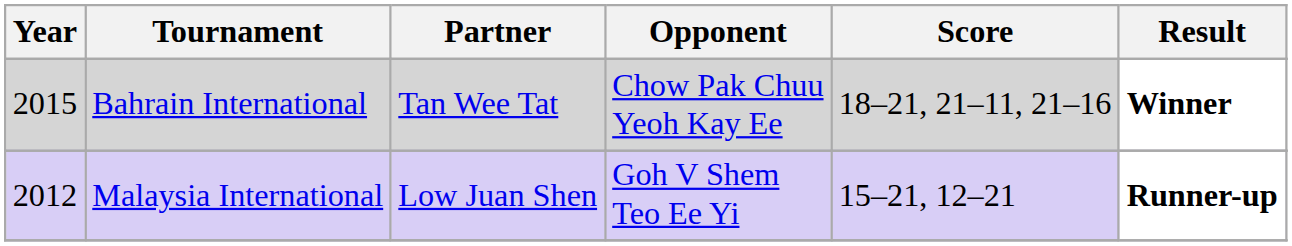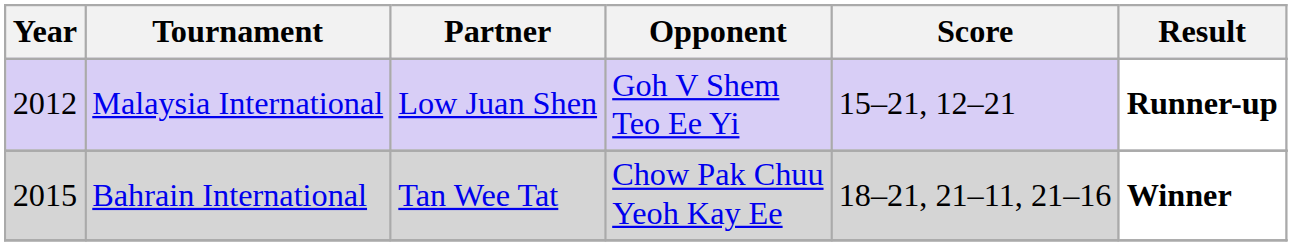rows swapped: Bahrain International <-> Malaysia International
